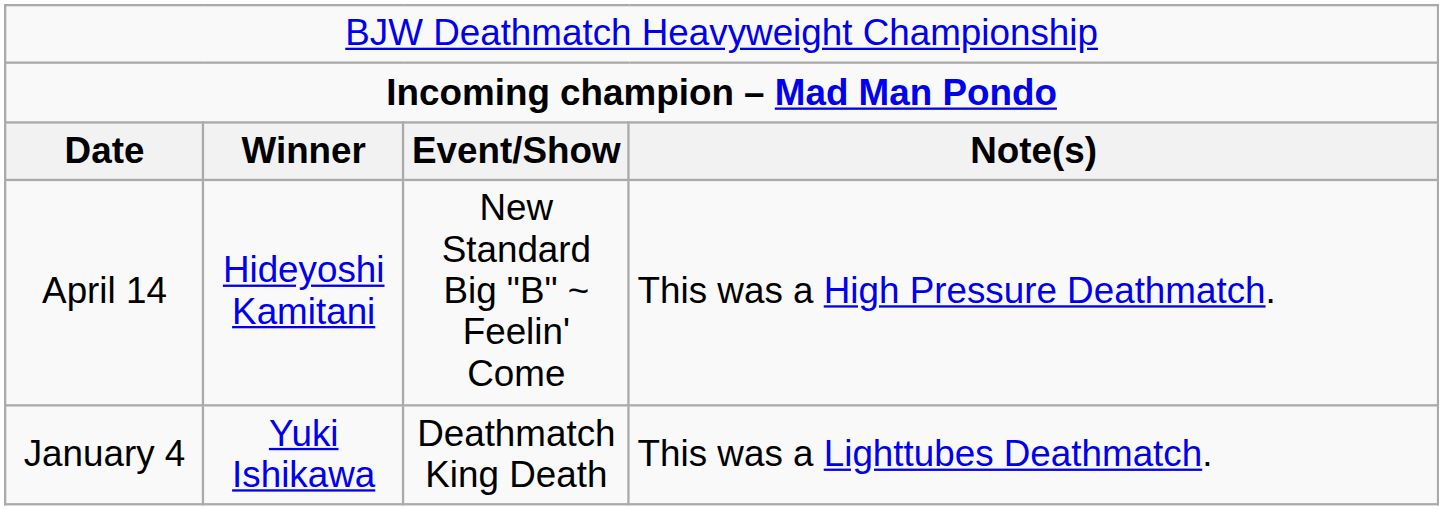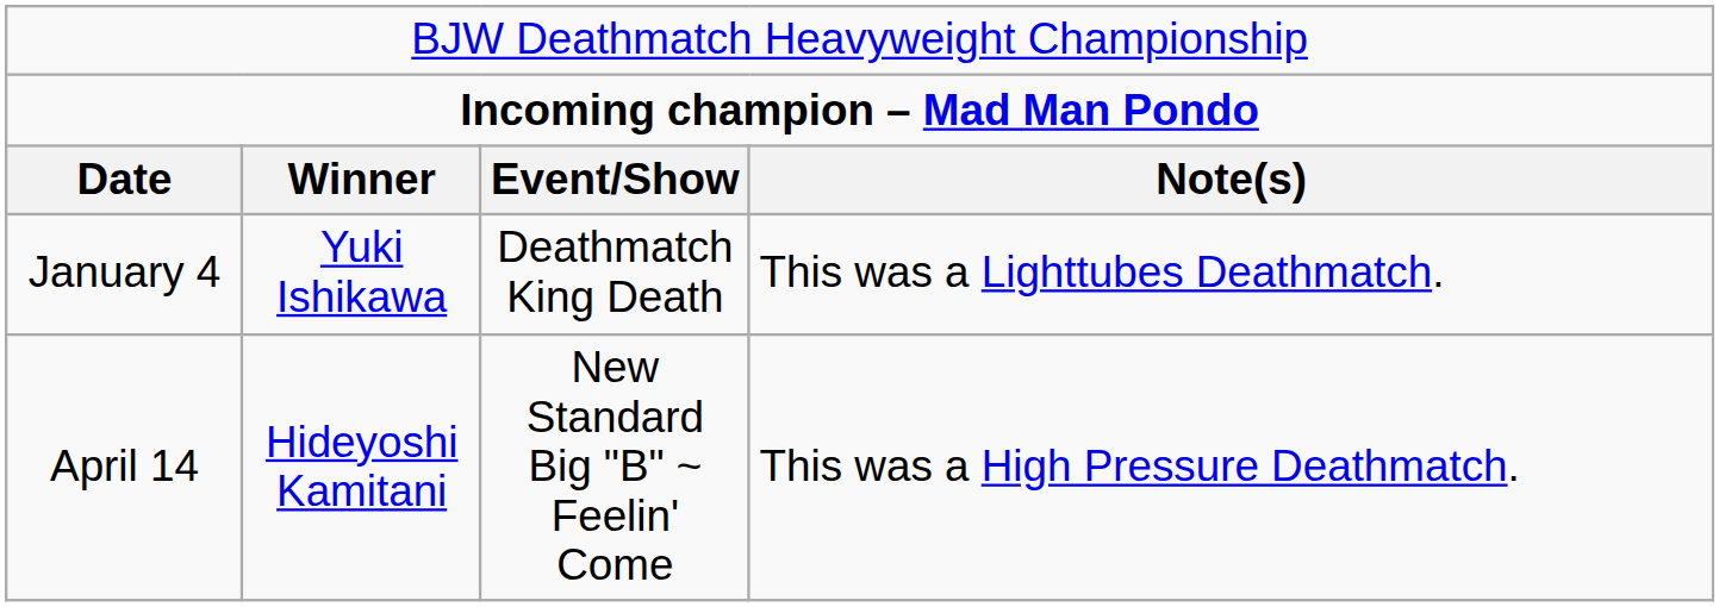rows swapped: January 4 <-> April 14
